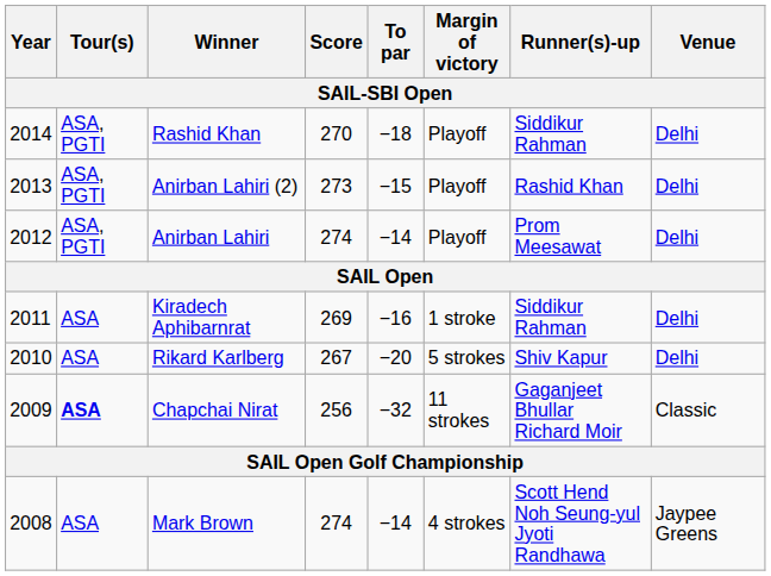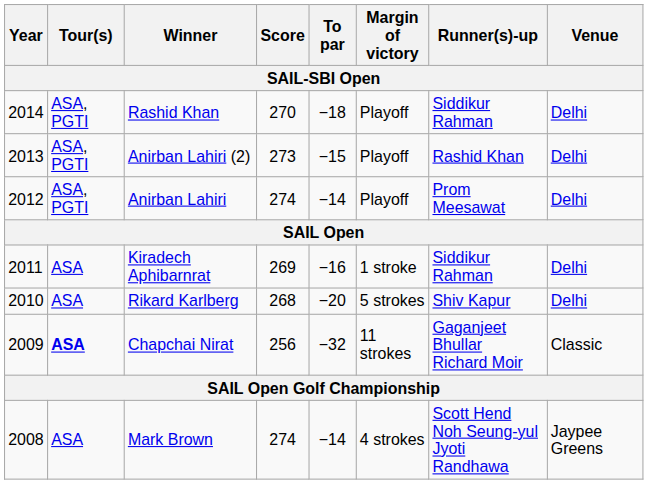Rikard Karlberg | Score: 267 -> 268
